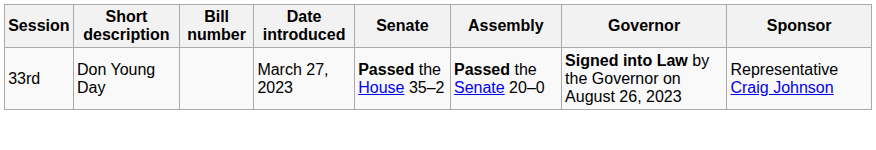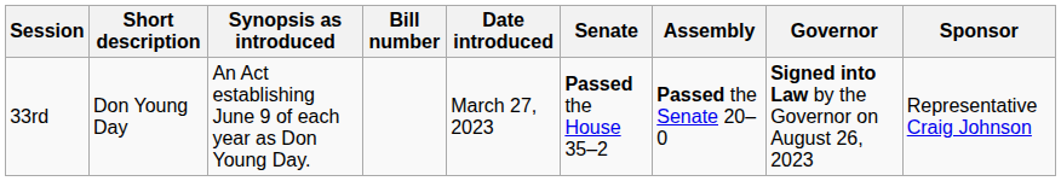+ column: Synopsis as introduced | An Act establishing June 9 of each year as Don Young Day.
